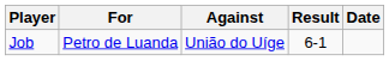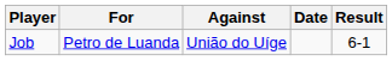columns swapped: Result <-> Date
